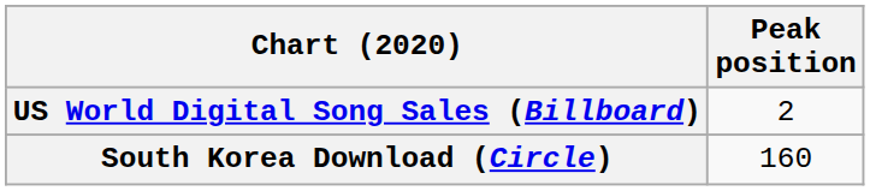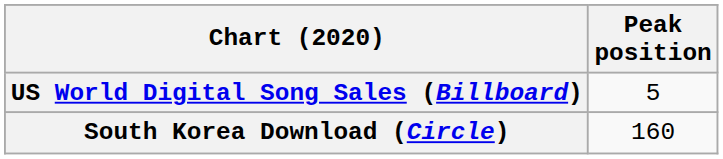US World Digital Song Sales (Billboard) | Peak position: 2 -> 5
